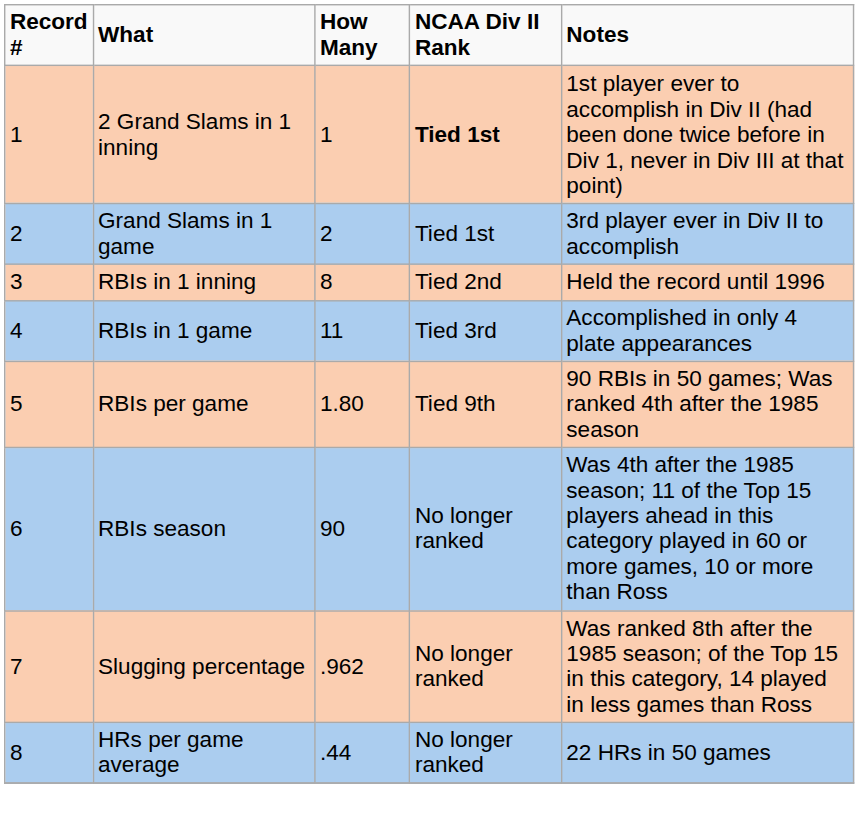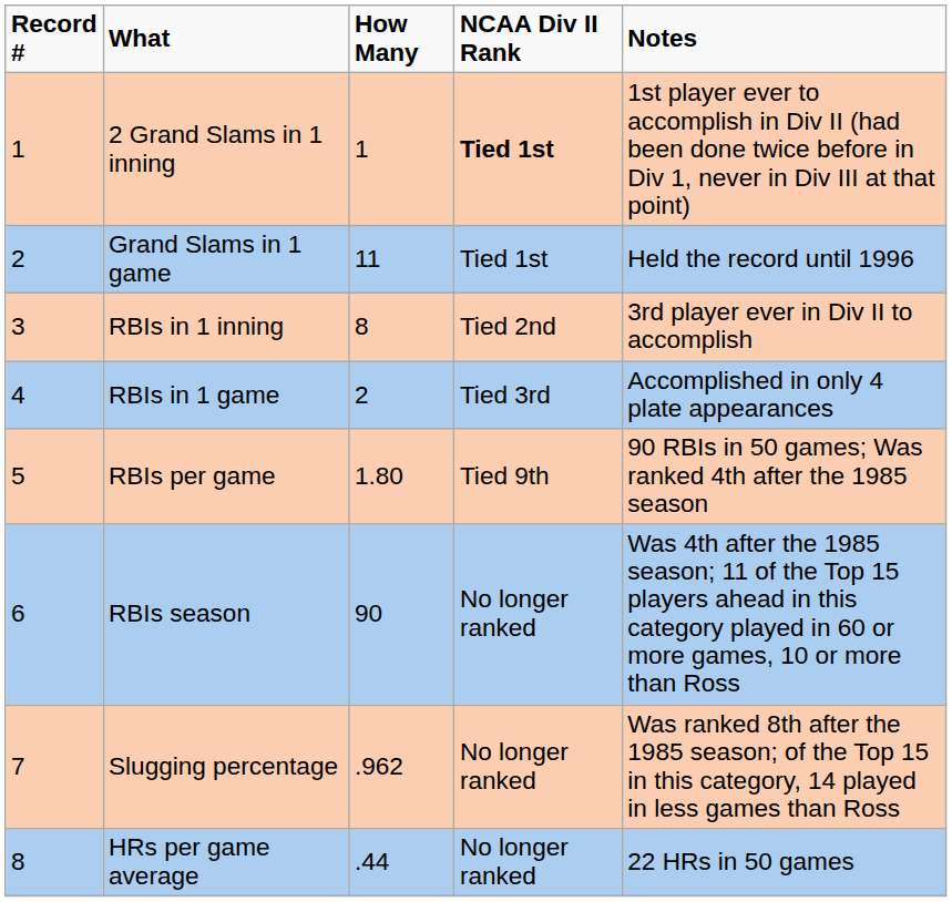Grand Slams in 1 game | How Many: 2 -> 11
Grand Slams in 1 game | Notes: 3rd player ever in Div II to accomplish -> Held the record until 1996
RBIs in 1 inning | Notes: Held the record until 1996 -> 3rd player ever in Div II to accomplish
RBIs in 1 game | How Many: 11 -> 2
